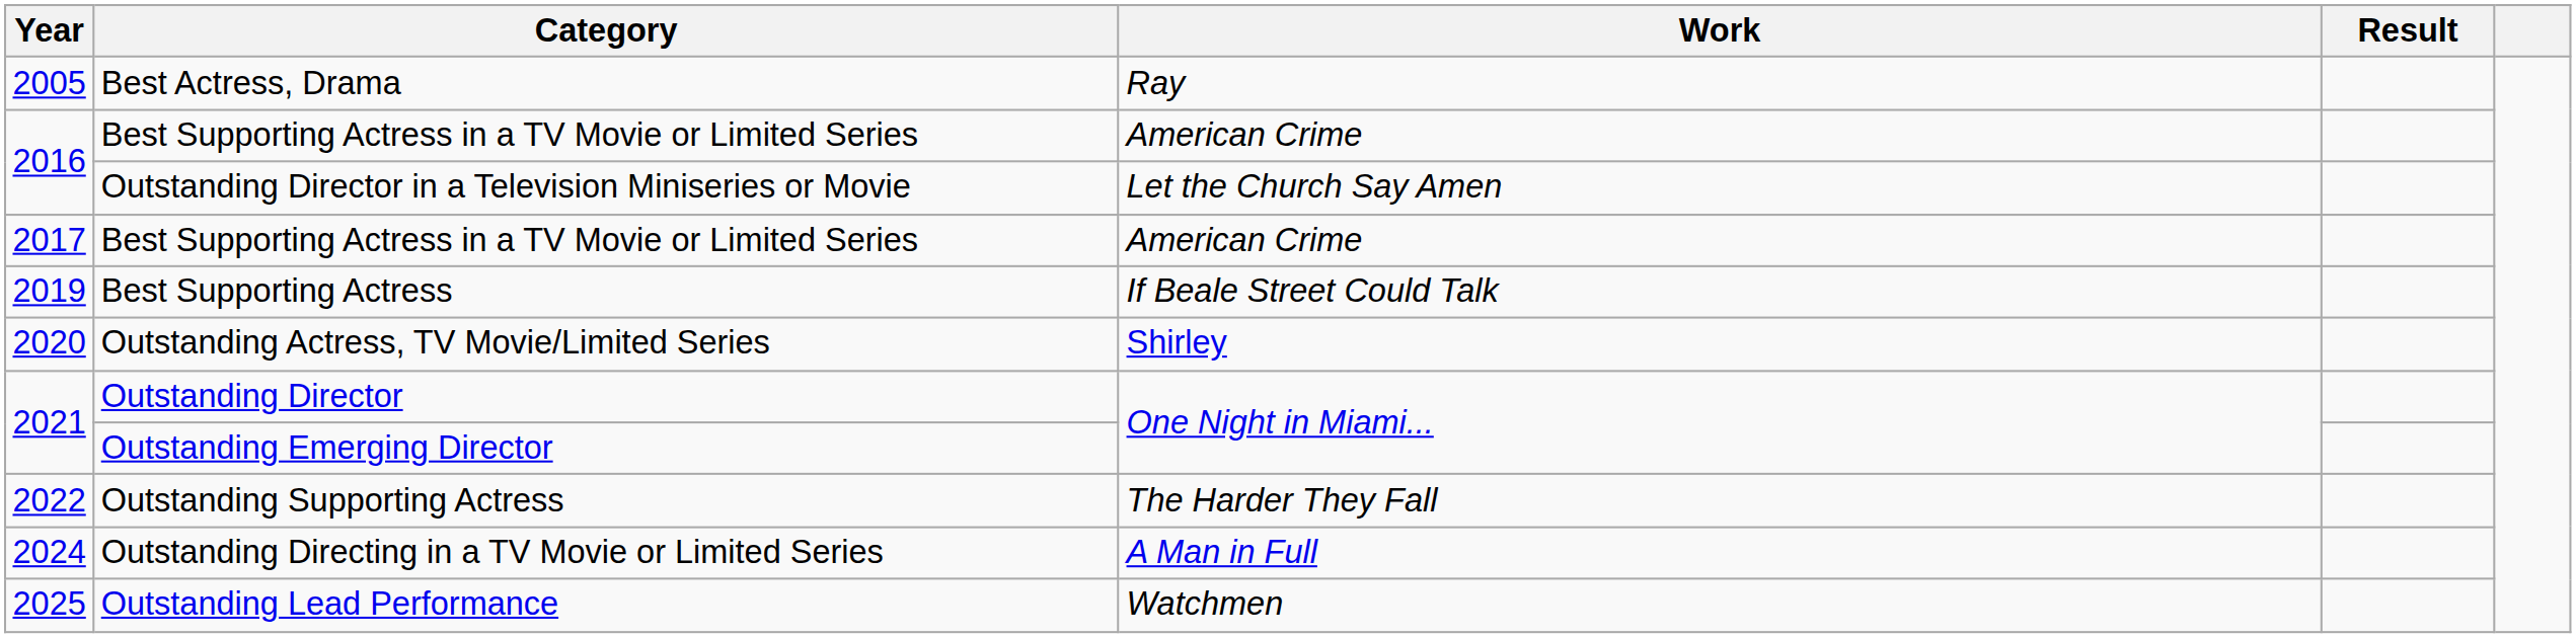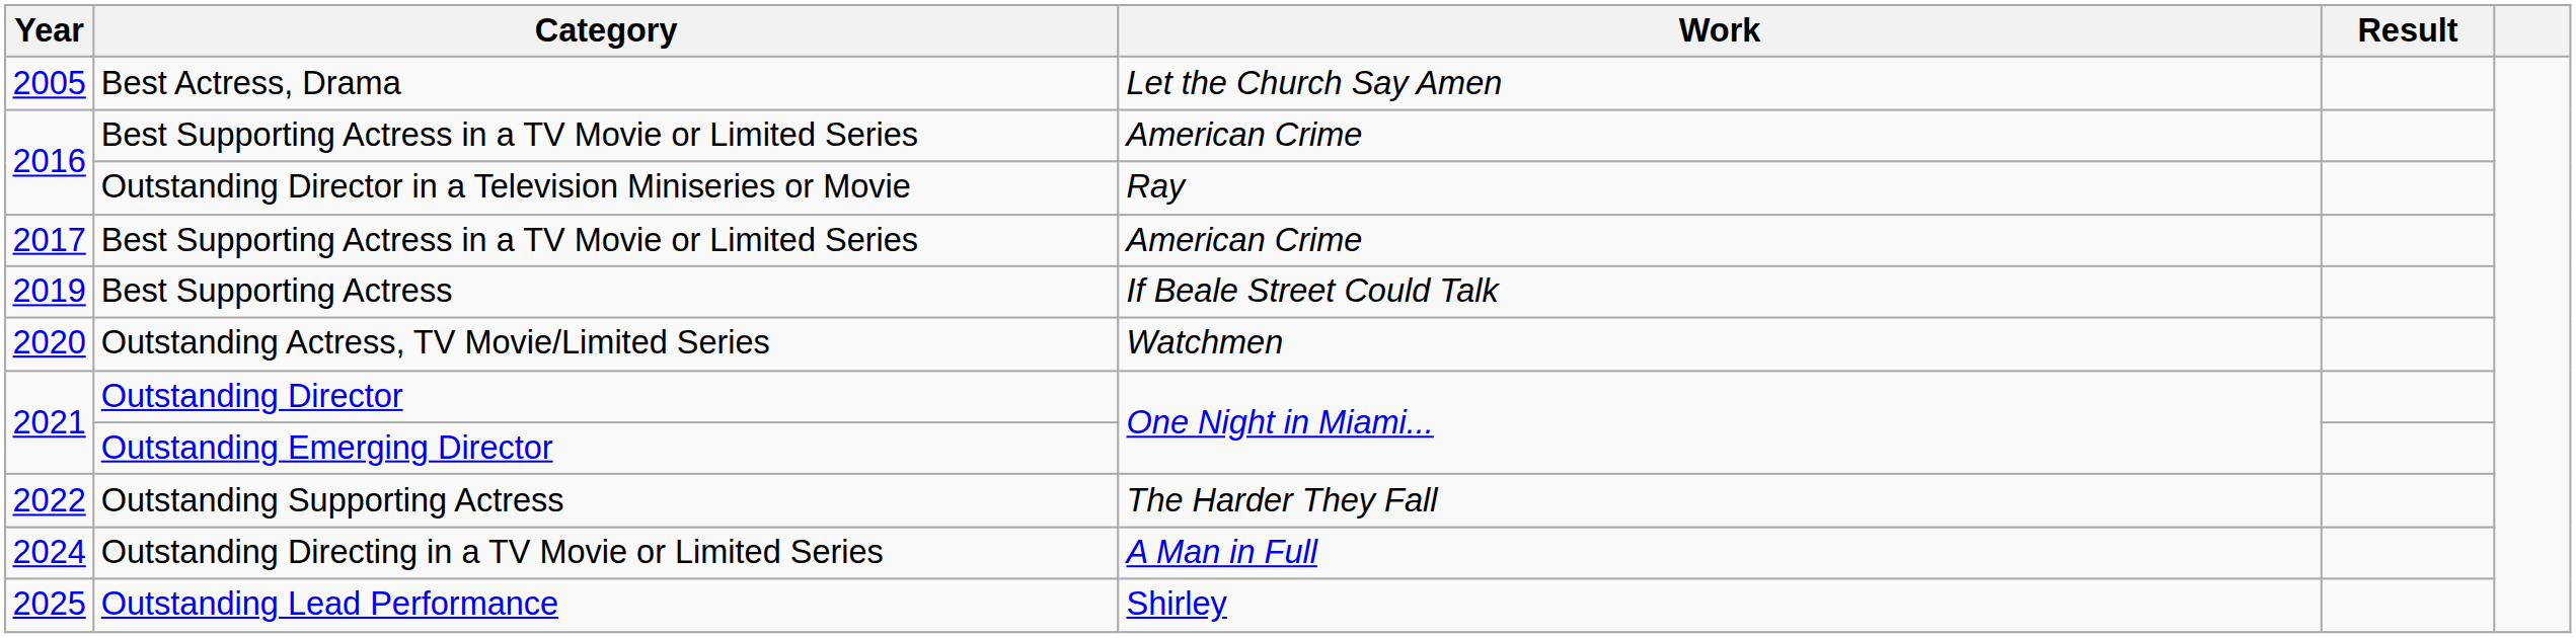Best Actress, Drama | Work: Ray -> Let the Church Say Amen
Outstanding Director in a Television Miniseries or Movie | Work: Let the Church Say Amen -> Ray
Outstanding Actress, TV Movie/Limited Series | Work: Shirley -> Watchmen
Outstanding Lead Performance | Work: Watchmen -> Shirley
